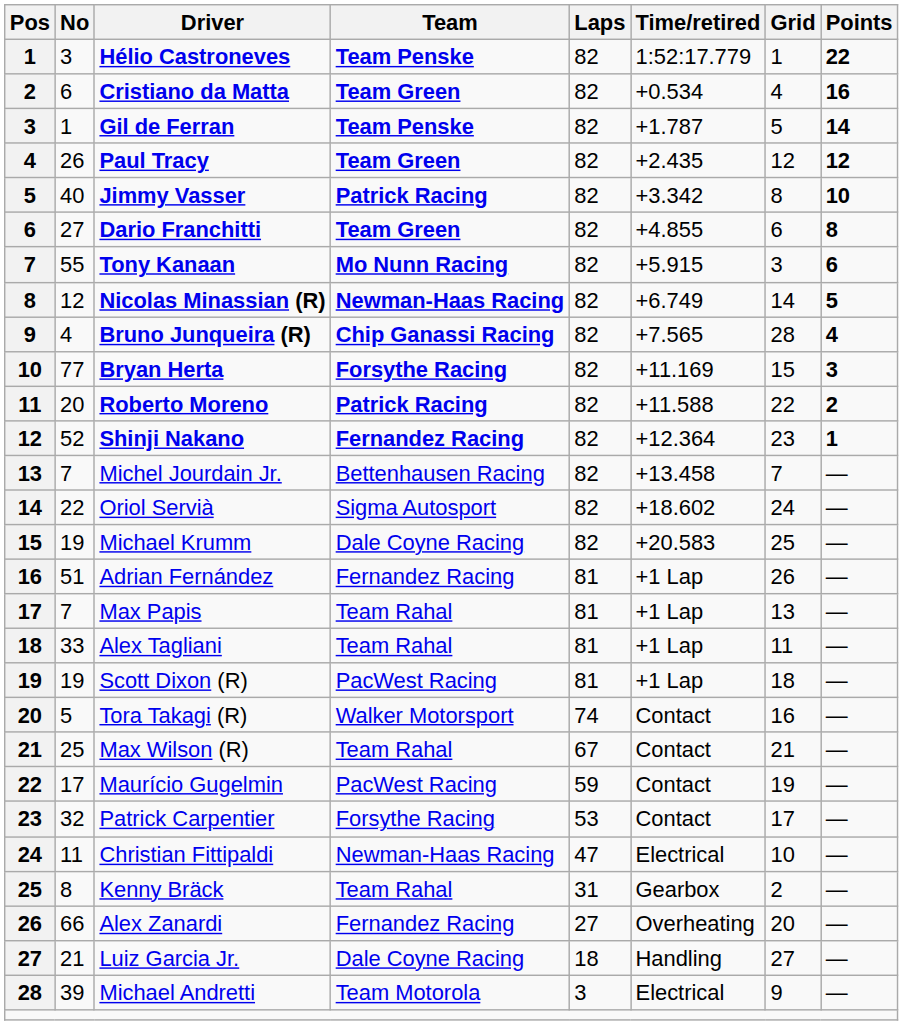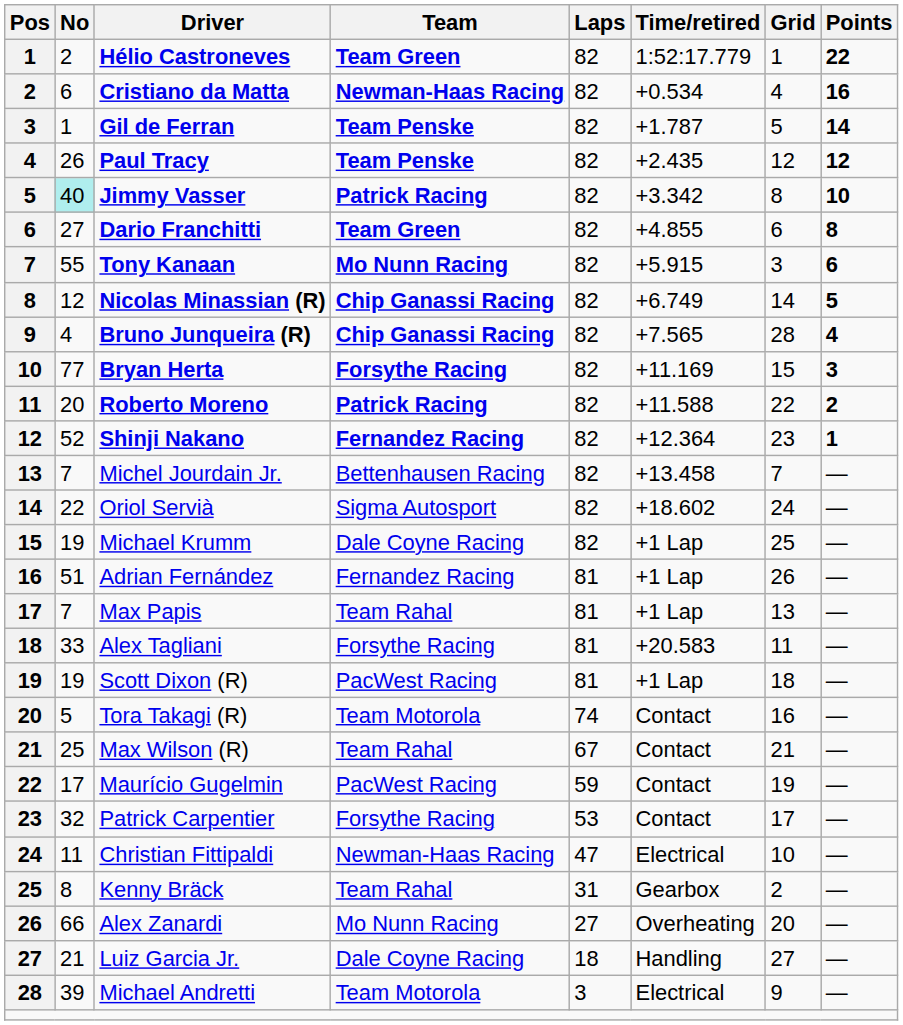Hélio Castroneves | No: 3 -> 2
Hélio Castroneves | Team: Team Penske -> Team Green
Cristiano da Matta | Team: Team Green -> Newman-Haas Racing
Paul Tracy | Team: Team Green -> Team Penske
Jimmy Vasser | No: no background -> paleturquoise background
Nicolas Minassian (R) | Team: Newman-Haas Racing -> Chip Ganassi Racing
Michael Krumm | Time/retired: +20.583 -> +1 Lap
Alex Tagliani | Team: Team Rahal -> Forsythe Racing
Alex Tagliani | Time/retired: +1 Lap -> +20.583
Tora Takagi (R) | Team: Walker Motorsport -> Team Motorola
Alex Zanardi | Team: Fernandez Racing -> Mo Nunn Racing
